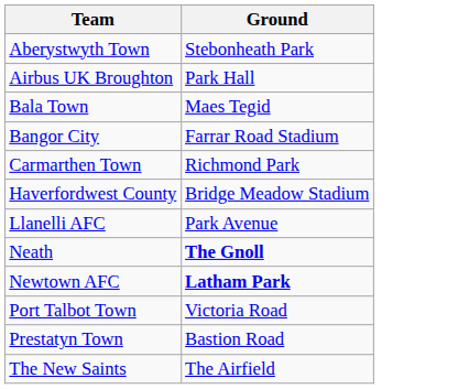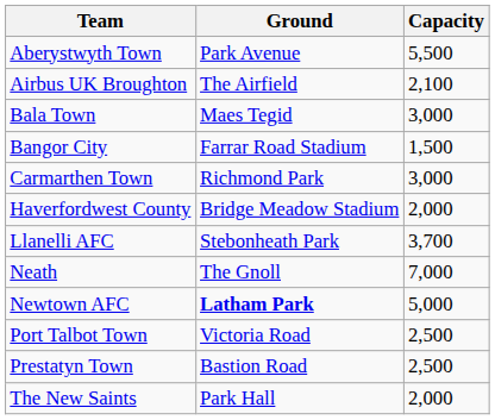+ column: Capacity | 5,500 | 2,100 | 3,000 | 1,500 | 3,000 | 2,000 | 3,700 | 7,000 | 5,000 | 2,500 | 2,500 | 2,000
Aberystwyth Town | Ground: Stebonheath Park -> Park Avenue
Airbus UK Broughton | Ground: Park Hall -> The Airfield
Llanelli AFC | Ground: Park Avenue -> Stebonheath Park
Neath | Ground: bold -> normal
The New Saints | Ground: The Airfield -> Park Hall
